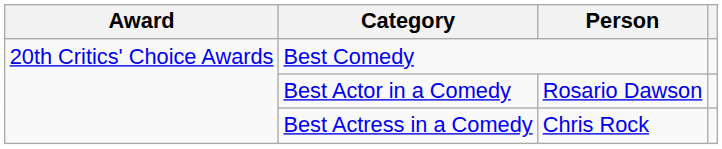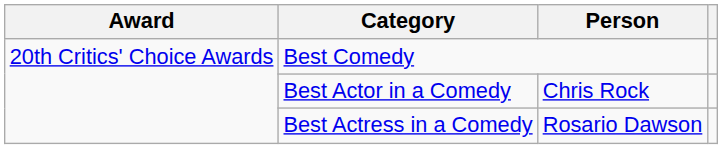Best Actor in a Comedy | Person: Rosario Dawson -> Chris Rock
Best Actress in a Comedy | Person: Chris Rock -> Rosario Dawson
